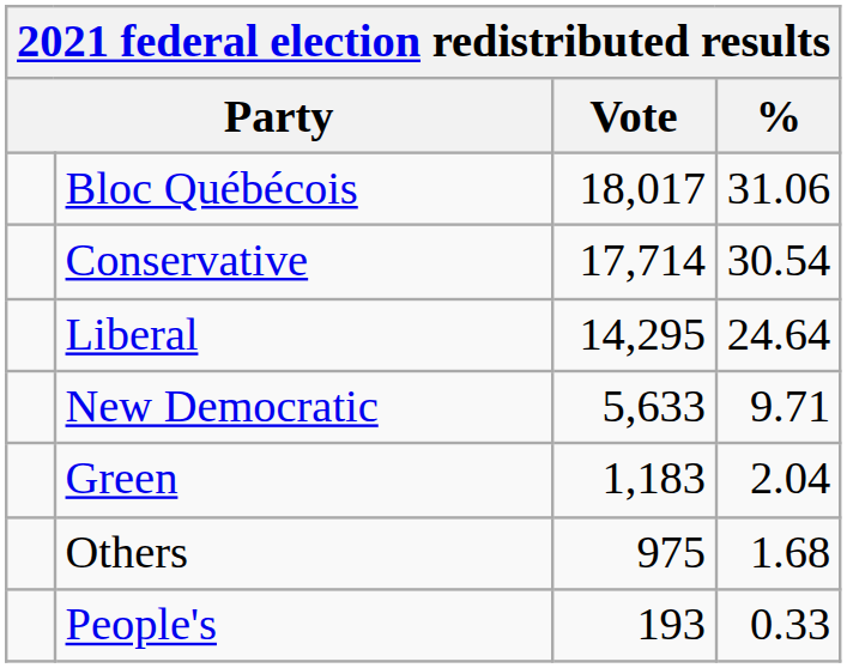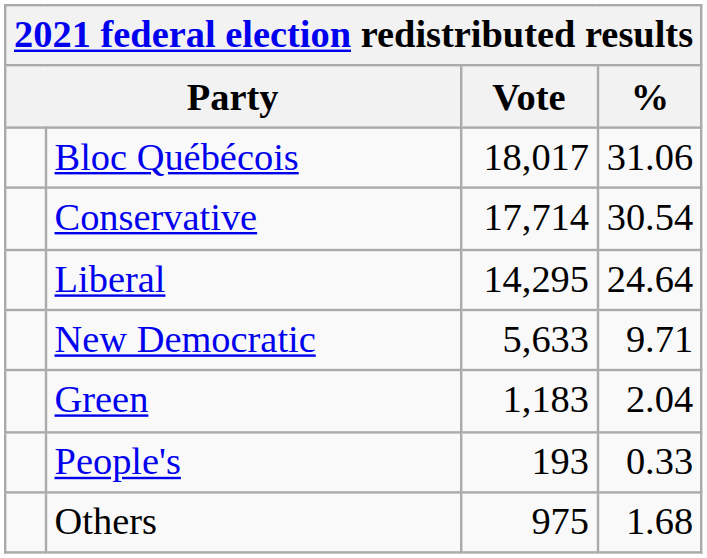rows swapped: People's <-> Others
